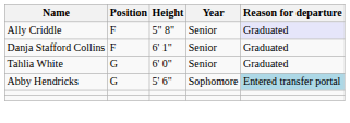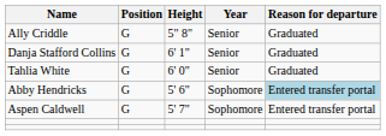Ally Criddle | Position: F -> G
Ally Criddle | Reason for departure: lavender background -> no background
Danja Stafford Collins | Position: F -> G
+ row: Aspen Caldwell | G | 5' 7" | Sophomore | Entered transfer portal
